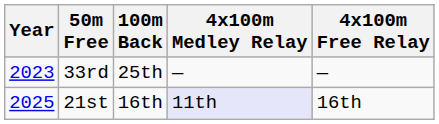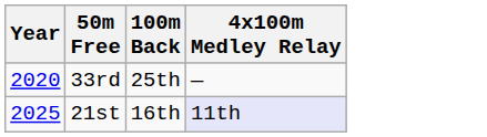- column: 4x100m Free Relay | — | 16th
33rd | Year: 2023 -> 2020
